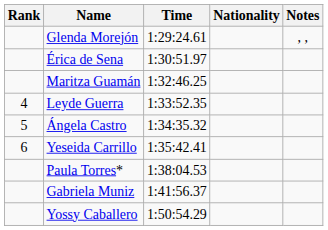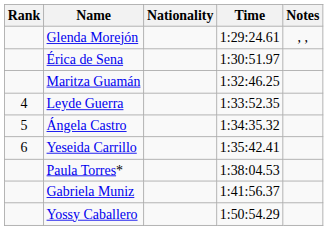columns swapped: Nationality <-> Time
